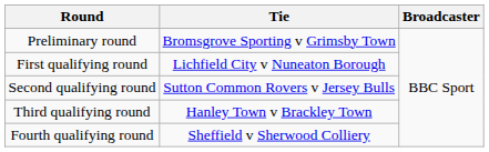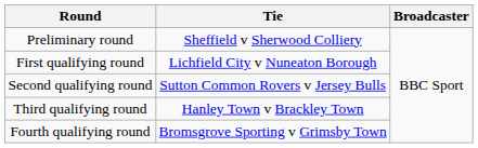Preliminary round | Tie: Bromsgrove Sporting v Grimsby Town -> Sheffield v Sherwood Colliery
Fourth qualifying round | Tie: Sheffield v Sherwood Colliery -> Bromsgrove Sporting v Grimsby Town
